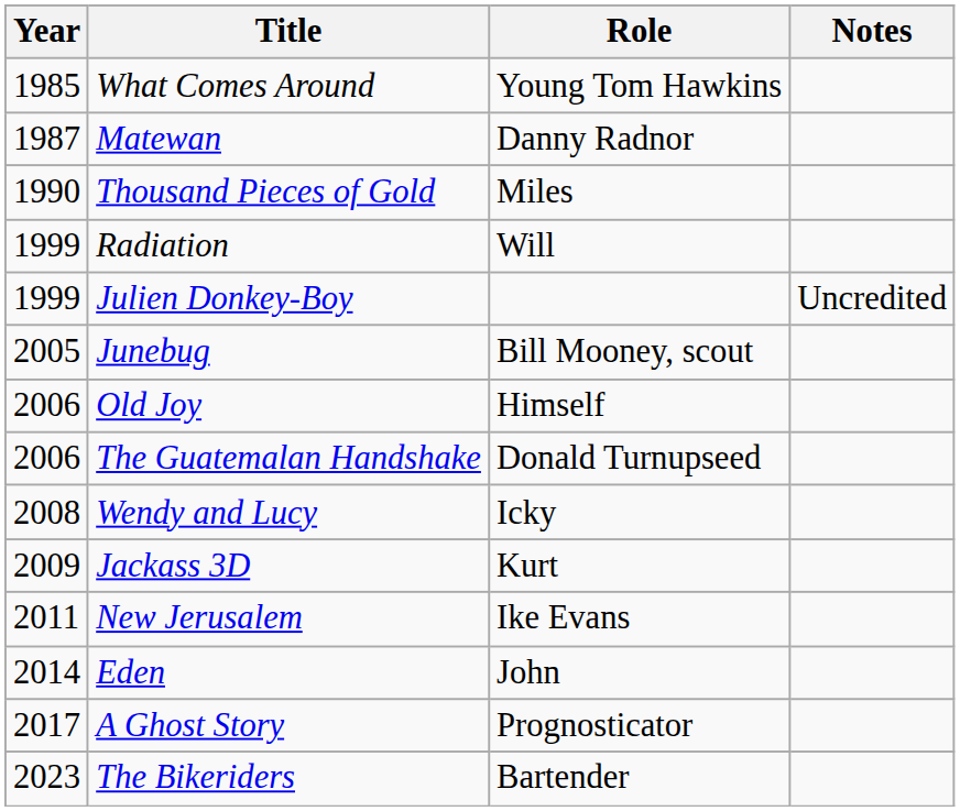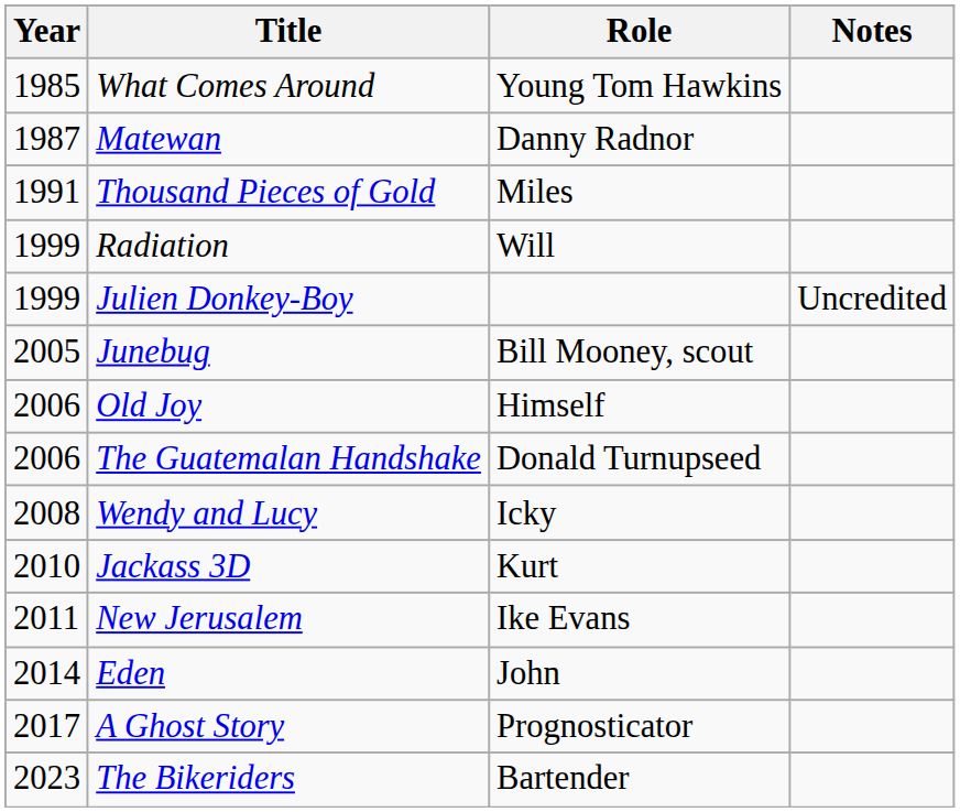Thousand Pieces of Gold | Year: 1990 -> 1991
Jackass 3D | Year: 2009 -> 2010
